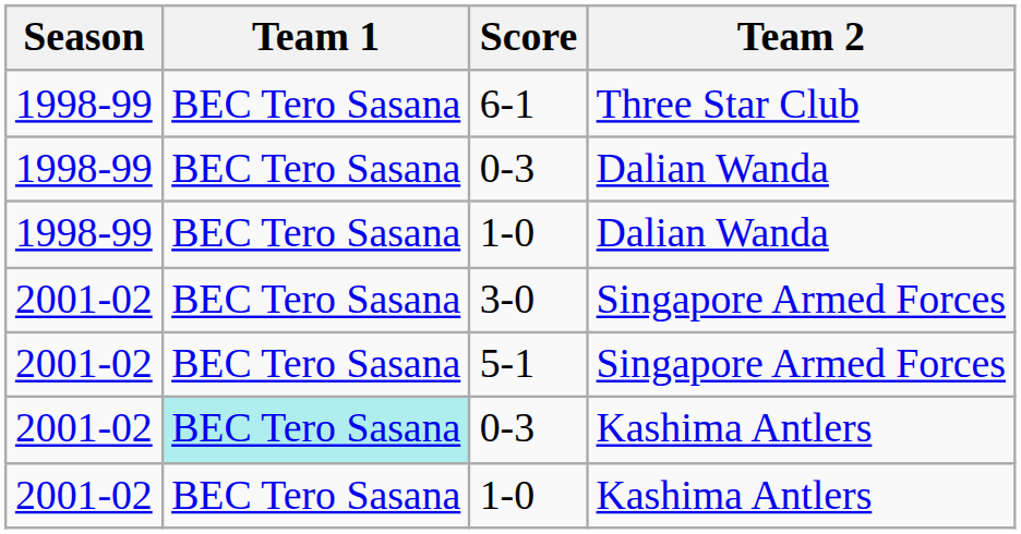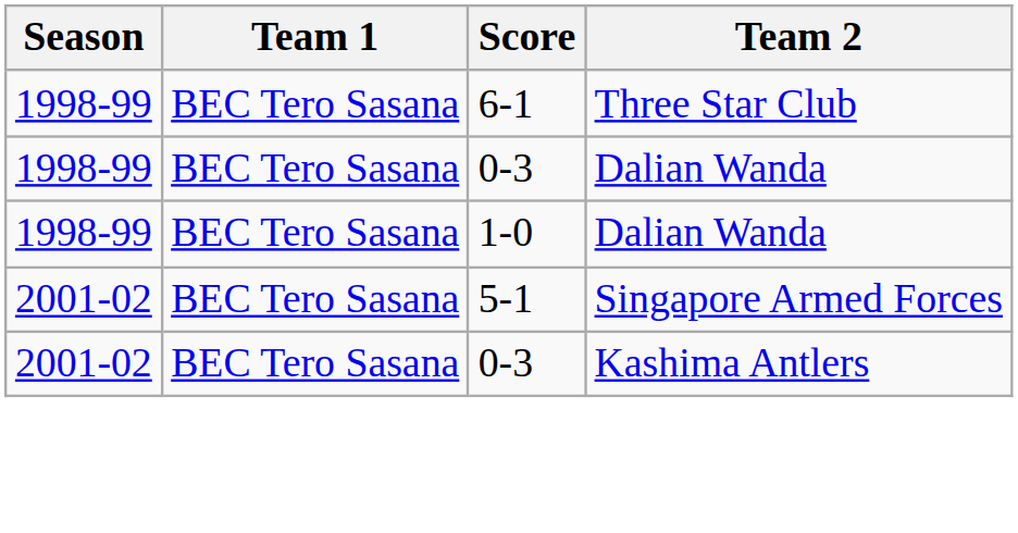- row: 2001-02 | BEC Tero Sasana | 3-0 | Singapore Armed Forces
0-3 / Kashima Antlers | Team 1: paleturquoise background -> no background
- row: 2001-02 | BEC Tero Sasana | 1-0 | Kashima Antlers
